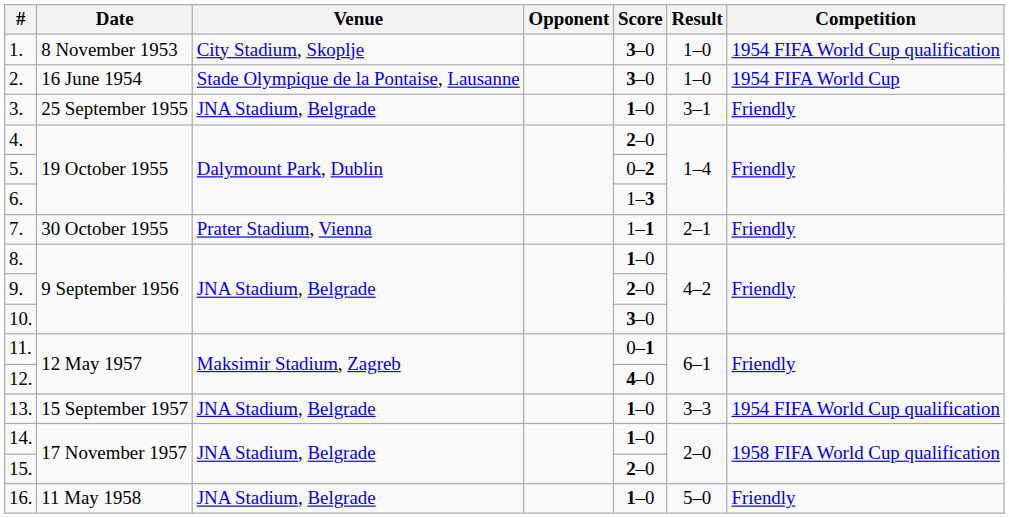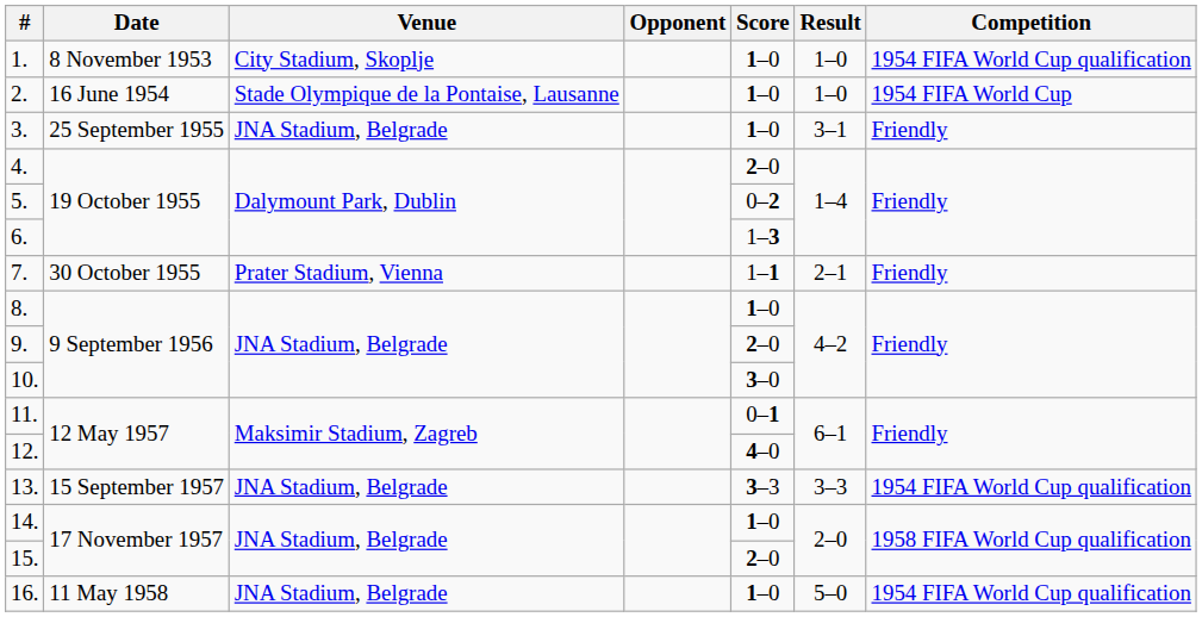1. | Score: 3–0 -> 1–0
2. | Score: 3–0 -> 1–0
13. | Score: 1–0 -> 3–3
16. | Competition: Friendly -> 1954 FIFA World Cup qualification
